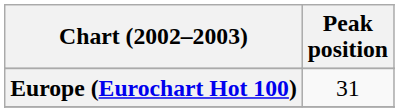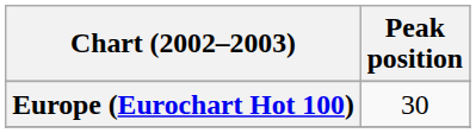Europe (Eurochart Hot 100) | Peak position: 31 -> 30
